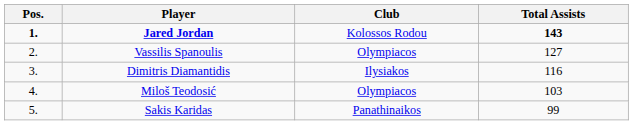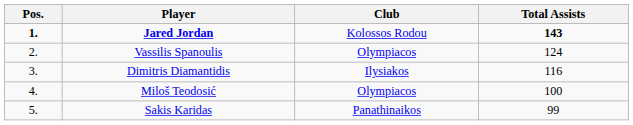Vassilis Spanoulis | Total Assists: 127 -> 124
Miloš Teodosić | Total Assists: 103 -> 100
